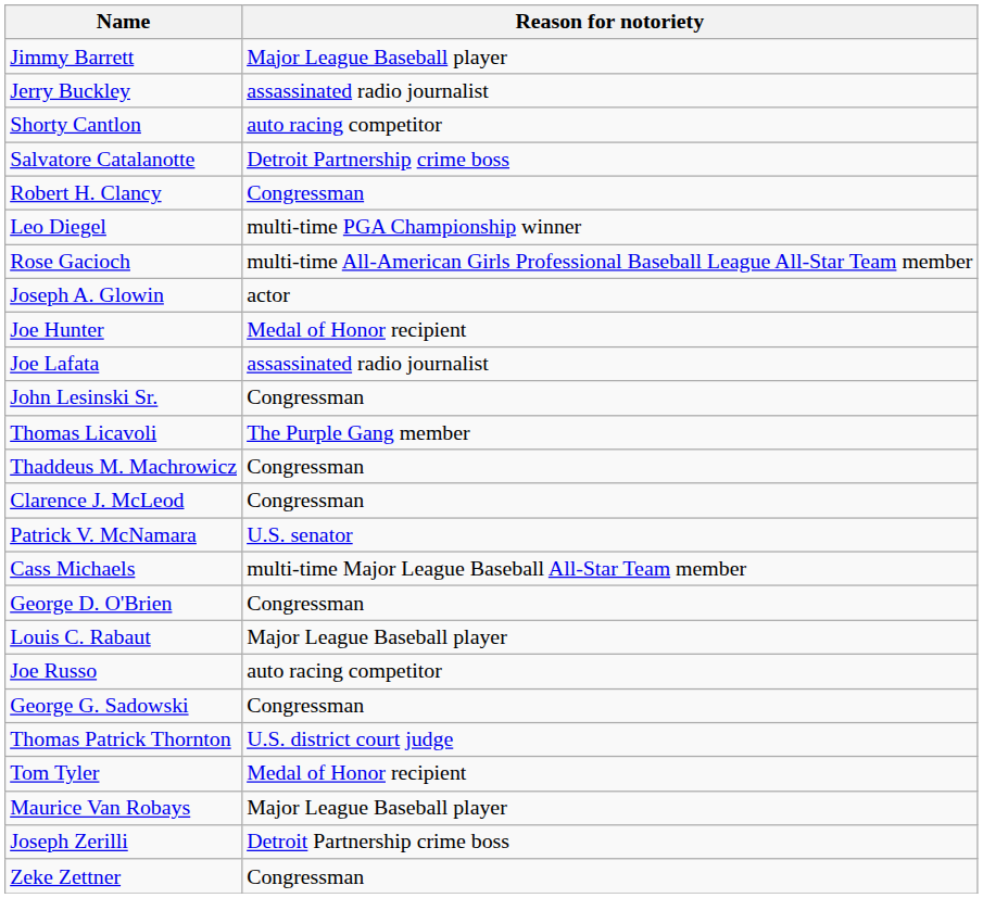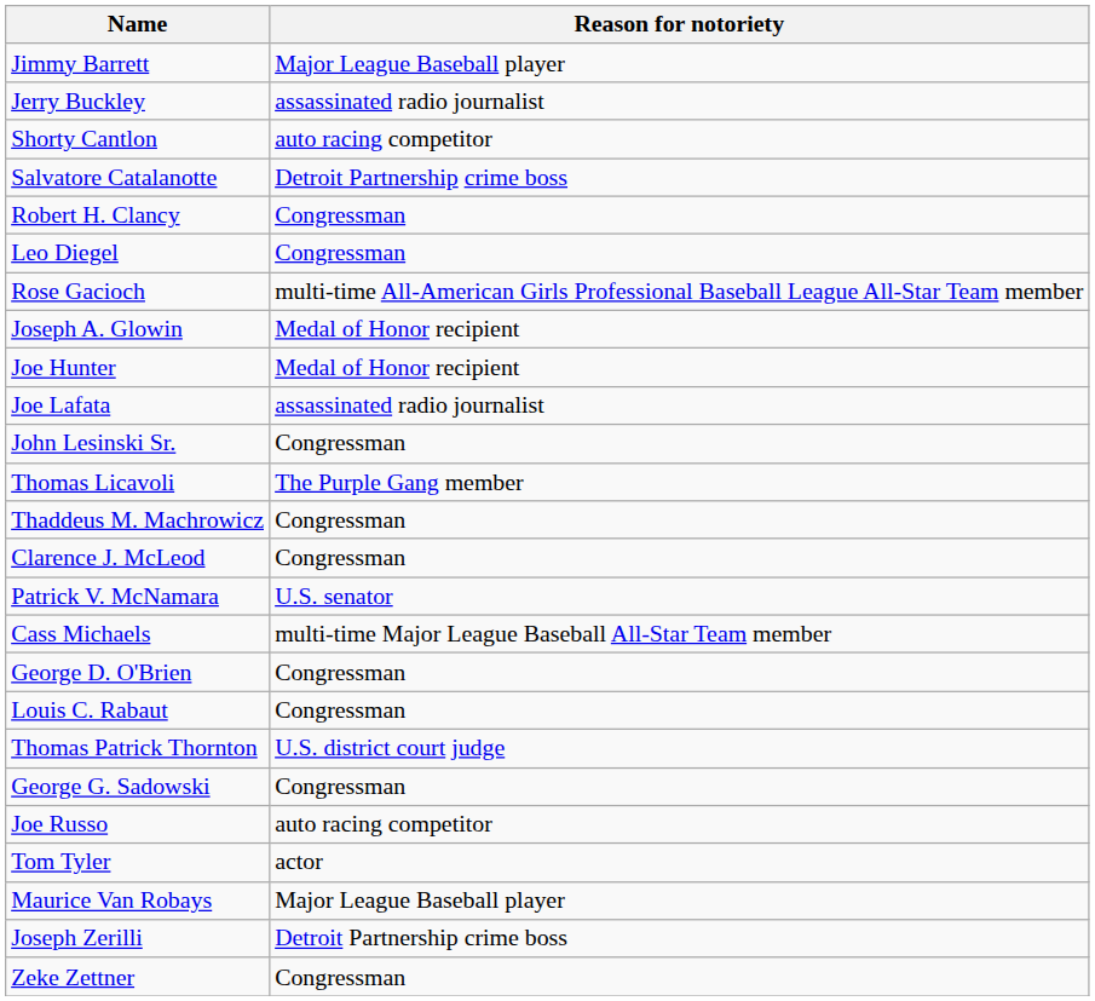Leo Diegel | Reason for notoriety: multi-time PGA Championship winner -> Congressman
Joseph A. Glowin | Reason for notoriety: actor -> Medal of Honor recipient
Louis C. Rabaut | Reason for notoriety: Major League Baseball player -> Congressman
rows swapped: Joe Russo <-> Thomas Patrick Thornton
Tom Tyler | Reason for notoriety: Medal of Honor recipient -> actor
